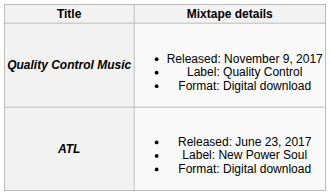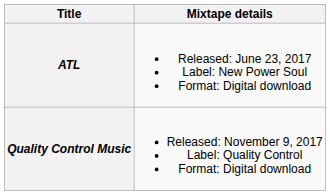rows swapped: ATL <-> Quality Control Music
